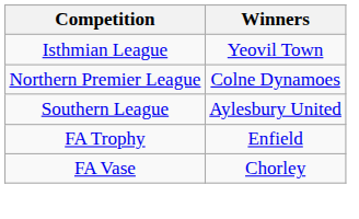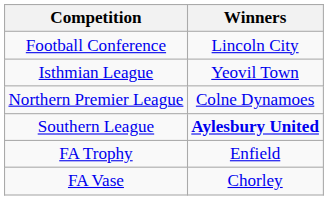+ row: Football Conference | Lincoln City
Southern League | Winners: normal -> bold
